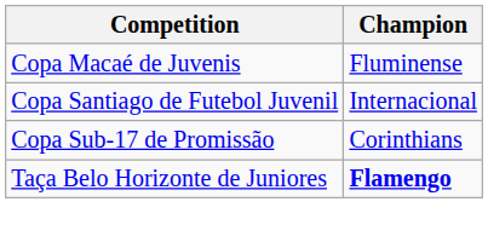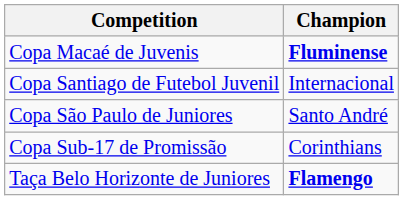Copa Macaé de Juvenis | Champion: normal -> bold
+ row: Copa São Paulo de Juniores | Santo André
